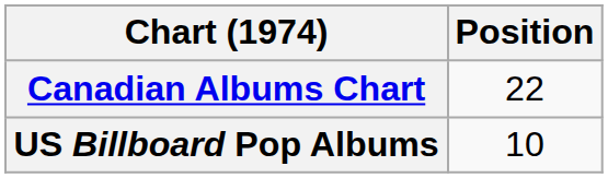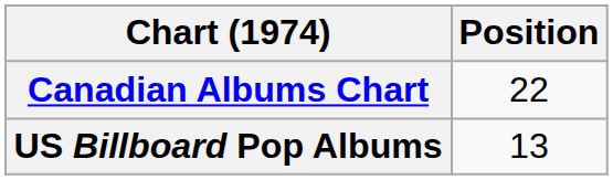US Billboard Pop Albums | Position: 10 -> 13
